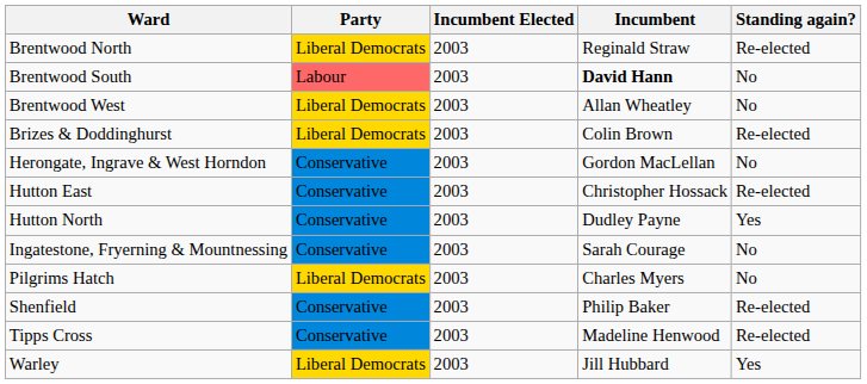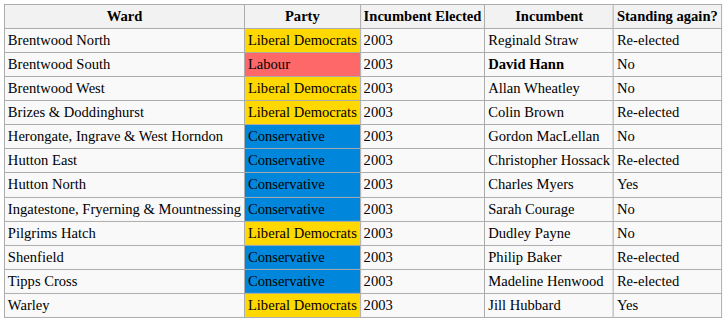Hutton North | Incumbent: Dudley Payne -> Charles Myers
Pilgrims Hatch | Incumbent: Charles Myers -> Dudley Payne
